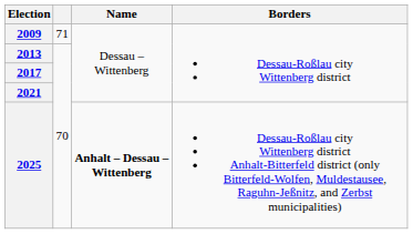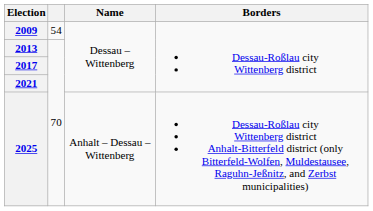2009 | column 2: 71 -> 54
2025 | Name: bold -> normal
